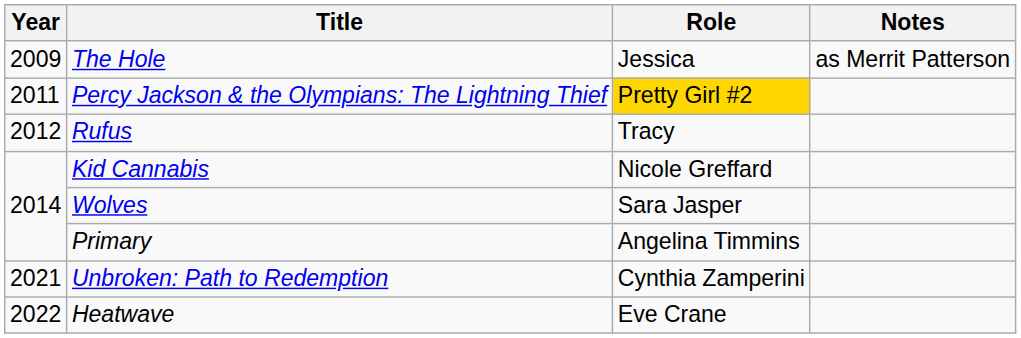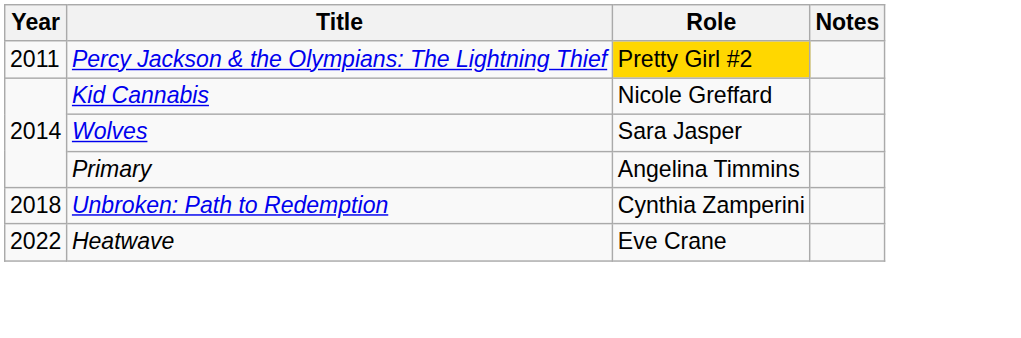- row: 2009 | The Hole | Jessica | as Merrit Patterson
- row: 2012 | Rufus | Tracy
Unbroken: Path to Redemption | Year: 2021 -> 2018
